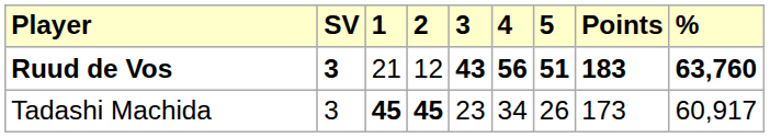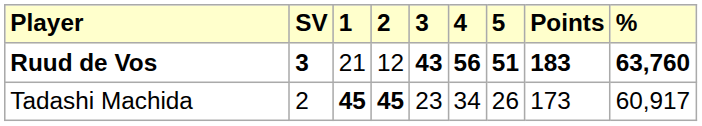Tadashi Machida | SV: 3 -> 2
